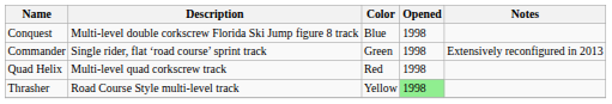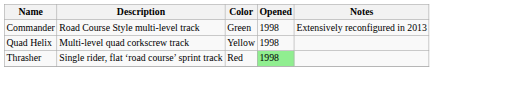- row: Conquest | Multi-level double corkscrew Florida Ski Jump figure 8 track | Blue | 1998
Commander | Description: Single rider, flat ‘road course’ sprint track -> Road Course Style multi-level track
Quad Helix | Color: Red -> Yellow
Thrasher | Description: Road Course Style multi-level track -> Single rider, flat ‘road course’ sprint track
Thrasher | Color: Yellow -> Red
